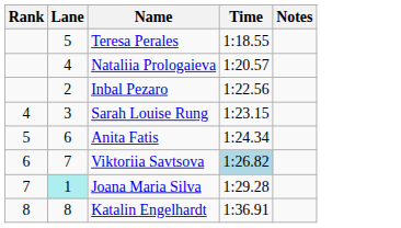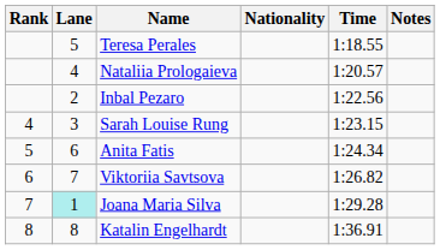+ column: Nationality
Viktoriia Savtsova | Time: lightblue background -> no background
